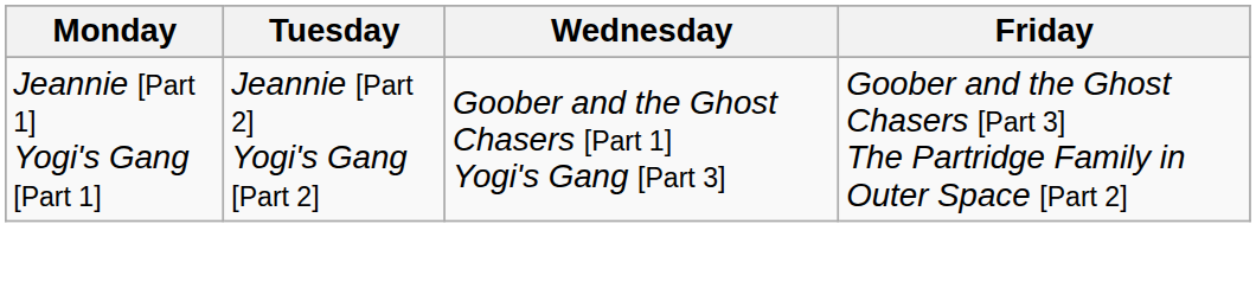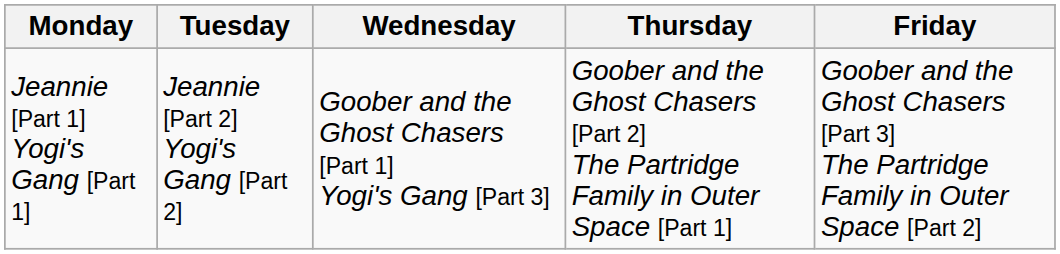+ column: Thursday | Goober and the Ghost Chasers [Part 2] The Partridge Family in Outer Space [Part 1]
